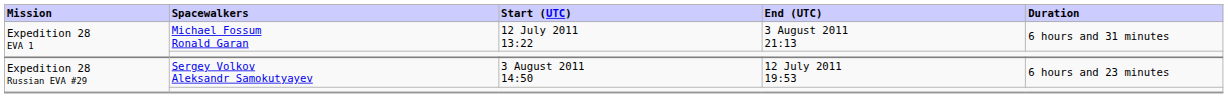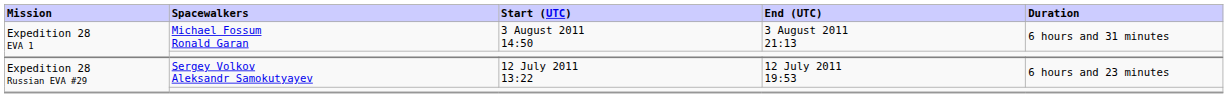Michael Fossum Ronald Garan | Start (UTC): 12 July 2011 13:22 -> 3 August 2011 14:50
Sergey Volkov Aleksandr Samokutyayev | Start (UTC): 3 August 2011 14:50 -> 12 July 2011 13:22
